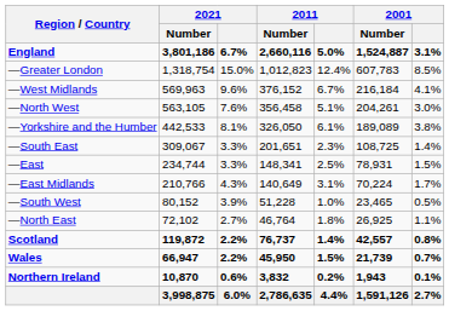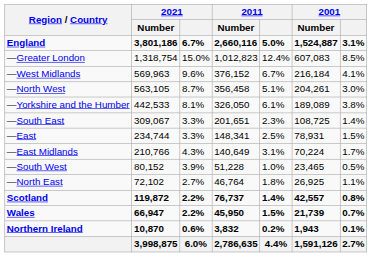—Greater London | 2001 / Number: 607,783 -> 607,083
—North West | 2021: 7.6% -> 8.7%
